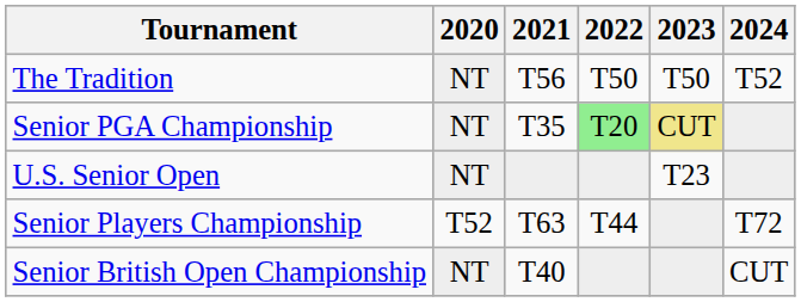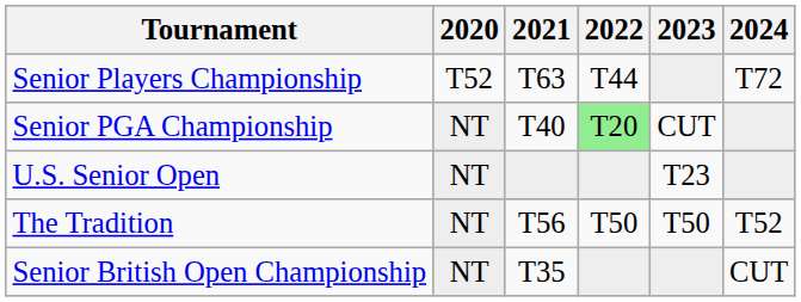rows swapped: The Tradition <-> Senior Players Championship
Senior PGA Championship | 2021: T35 -> T40
Senior PGA Championship | 2023: khaki background -> no background
Senior British Open Championship | 2021: T40 -> T35
